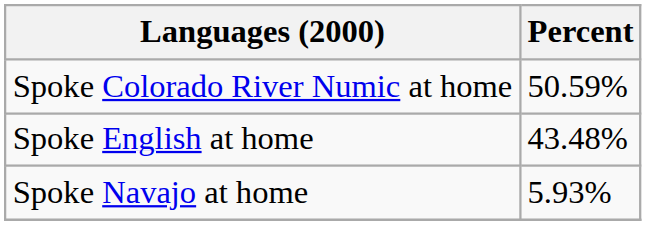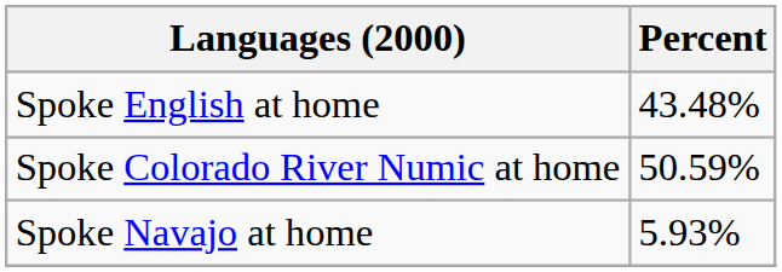rows swapped: Spoke Colorado River Numic at home <-> Spoke English at home
